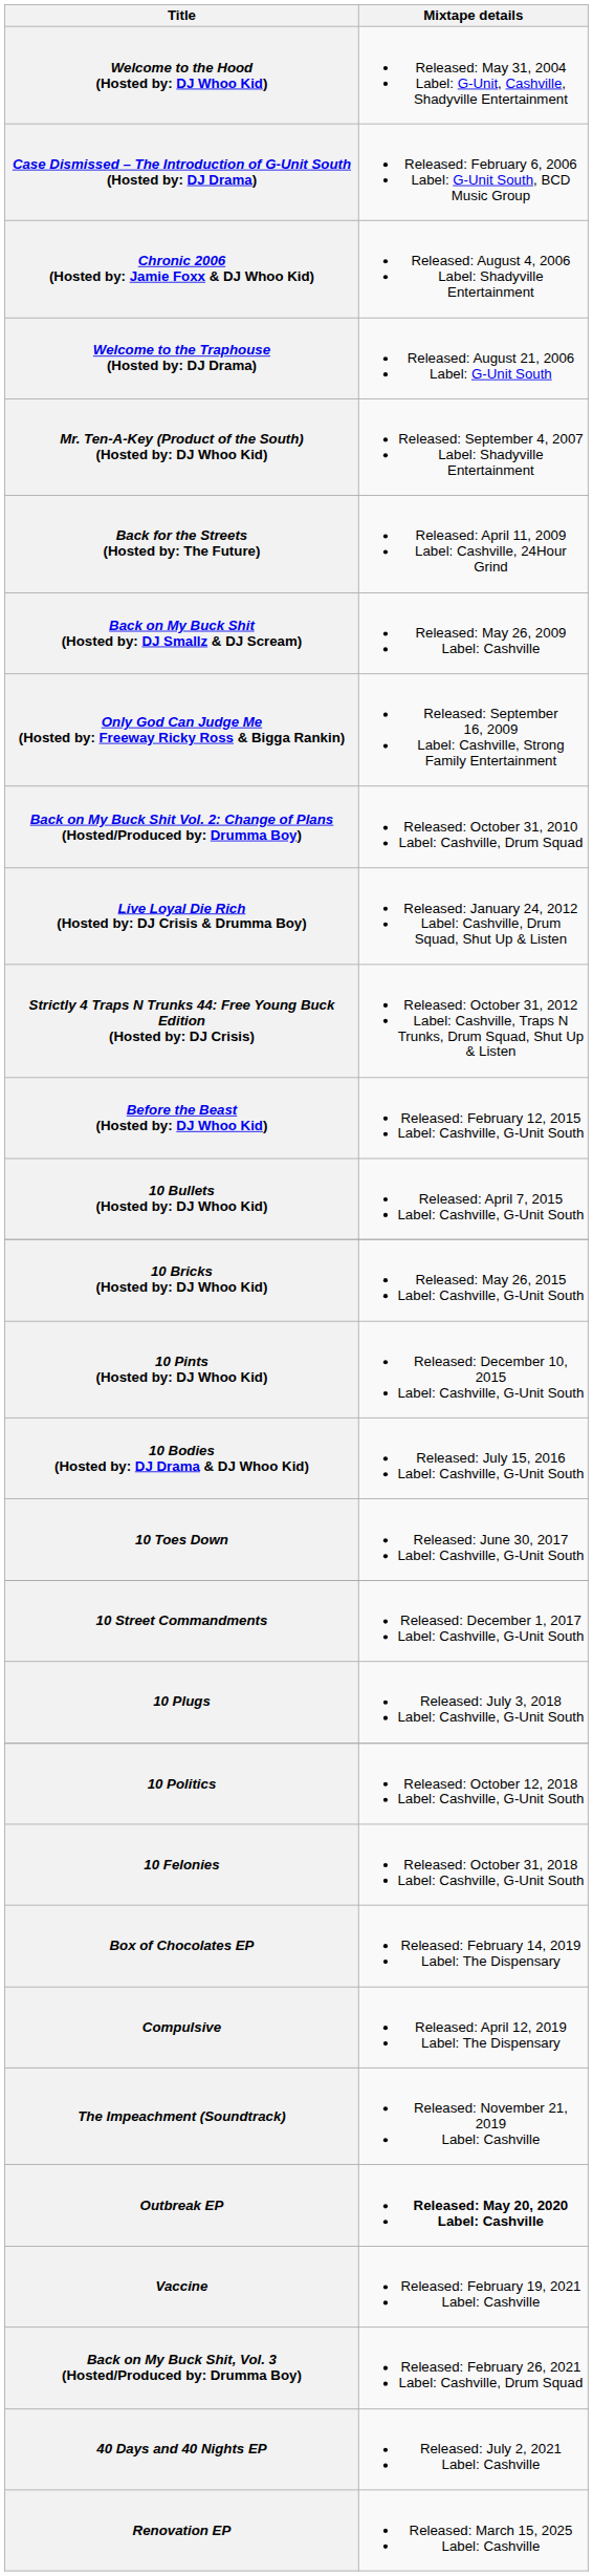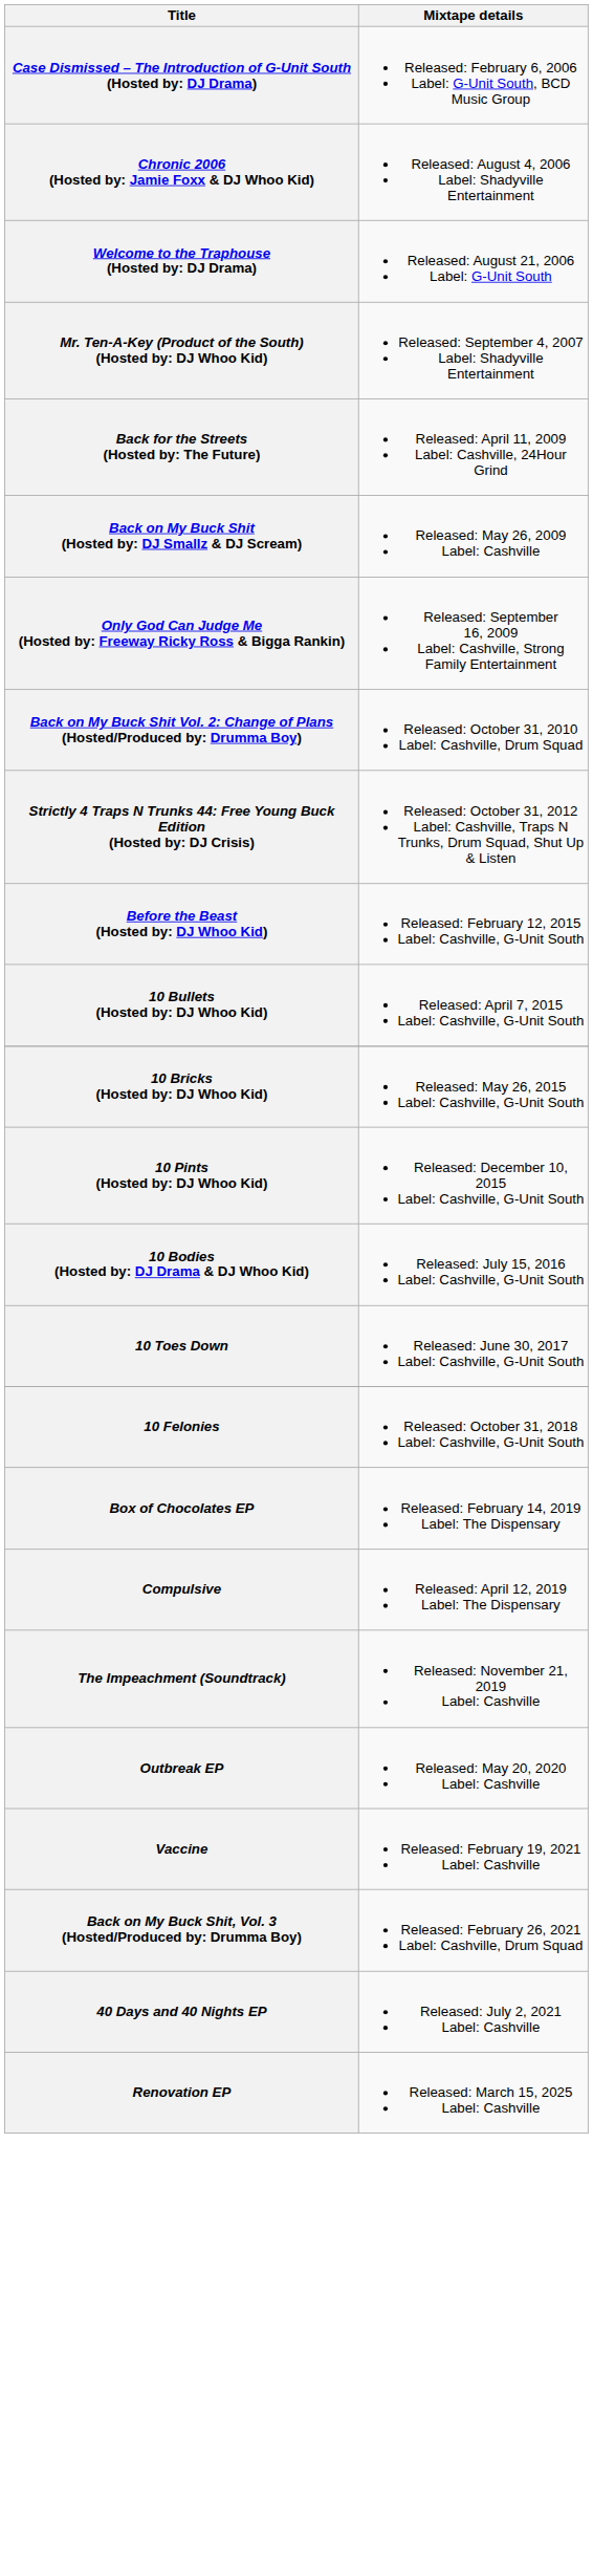- row: Welcome to the Hood (Hosted by: DJ Whoo Kid) | Released: May 31, 2004 Label: G-Unit, Cashville, Shadyville Entertainment
- row: Live Loyal Die Rich (Hosted by: DJ Crisis & Drumma Boy) | Released: January 24, 2012 Label: Cashville, Drum Squad, Shut Up & Listen
- row: 10 Street Commandments | Released: December 1, 2017 Label: Cashville, G-Unit South
- row: 10 Plugs | Released: July 3, 2018 Label: Cashville, G-Unit South
- row: 10 Politics | Released: October 12, 2018 Label: Cashville, G-Unit South
Outbreak EP | Mixtape details: bold -> normal
